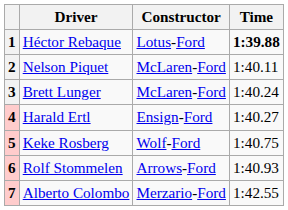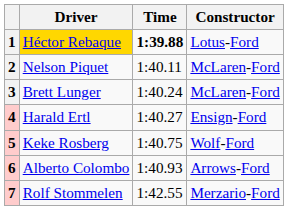columns swapped: Constructor <-> Time
1 | Driver: no background -> gold background
6 | Driver: Rolf Stommelen -> Alberto Colombo
7 | Driver: Alberto Colombo -> Rolf Stommelen
